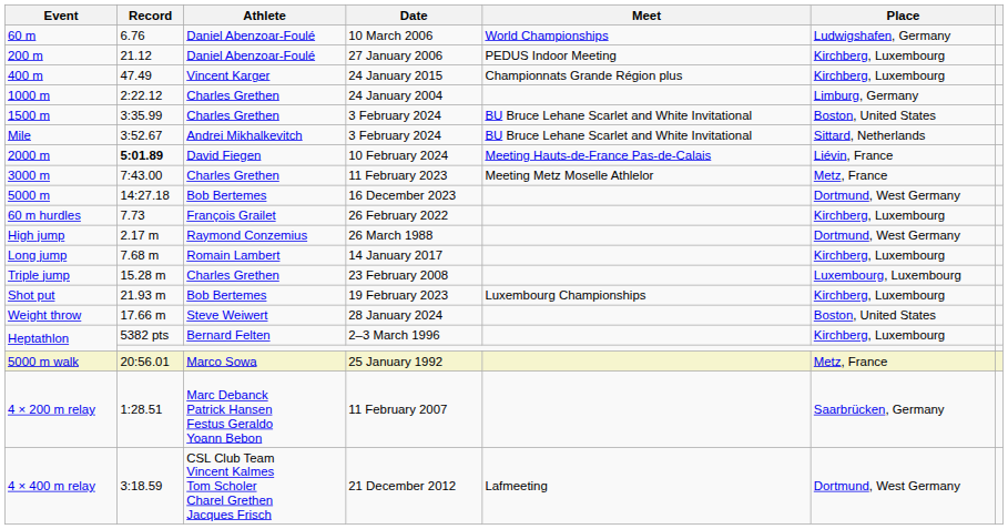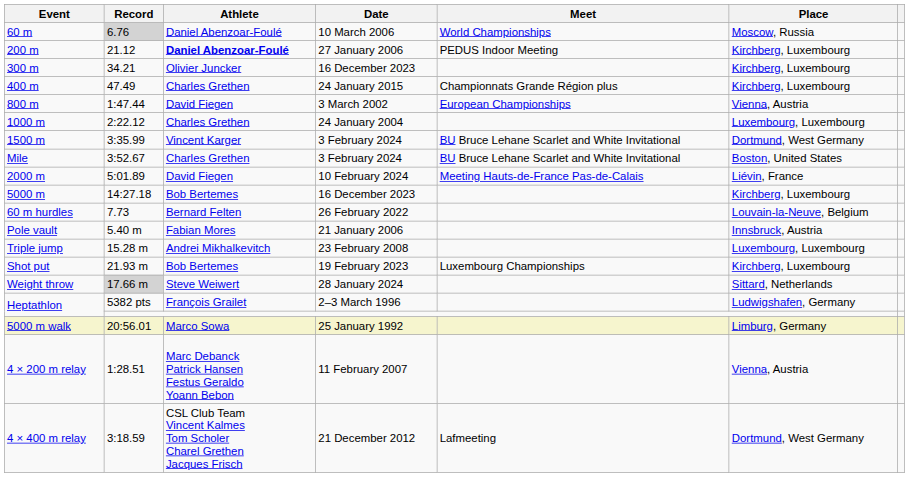60 m | Record: no background -> lightgrey background
60 m | Place: Ludwigshafen, Germany -> Moscow, Russia
200 m | Athlete: normal -> bold
+ row: 300 m | 34.21 | Olivier Juncker | 16 December 2023 | Kirchberg, Luxembourg
400 m | Athlete: Vincent Karger -> Charles Grethen
+ row: 800 m | 1:47.44 | David Fiegen | 3 March 2002 | European Championships | Vienna, Austria
1000 m | Place: Limburg, Germany -> Luxembourg, Luxembourg
1500 m | Athlete: Charles Grethen -> Vincent Karger
1500 m | Place: Boston, United States -> Dortmund, West Germany
Mile | Athlete: Andrei Mikhalkevitch -> Charles Grethen
Mile | Place: Sittard, Netherlands -> Boston, United States
2000 m | Record: bold -> normal
- row: 3000 m | 7:43.00 | Charles Grethen | 11 February 2023 | Meeting Metz Moselle Athlelor | Metz, France
5000 m | Place: Dortmund, West Germany -> Kirchberg, Luxembourg
60 m hurdles | Athlete: François Grailet -> Bernard Felten
60 m hurdles | Place: Kirchberg, Luxembourg -> Louvain-la-Neuve, Belgium
- row: High jump | 2.17 m | Raymond Conzemius | 26 March 1988 | Dortmund, West Germany
+ row: Pole vault | 5.40 m | Fabian Mores | 21 January 2006 | Innsbruck, Austria
- row: Long jump | 7.68 m | Romain Lambert | 14 January 2017 | Kirchberg, Luxembourg
Triple jump | Athlete: Charles Grethen -> Andrei Mikhalkevitch
Weight throw | Record: no background -> lightgrey background
Weight throw | Place: Boston, United States -> Sittard, Netherlands
Heptathlon / 2–3 March 1996 | Athlete: Bernard Felten -> François Grailet
Heptathlon / 2–3 March 1996 | Place: Kirchberg, Luxembourg -> Ludwigshafen, Germany
5000 m walk | Place: Metz, France -> Limburg, Germany
4 × 200 m relay | Place: Saarbrücken, Germany -> Vienna, Austria
